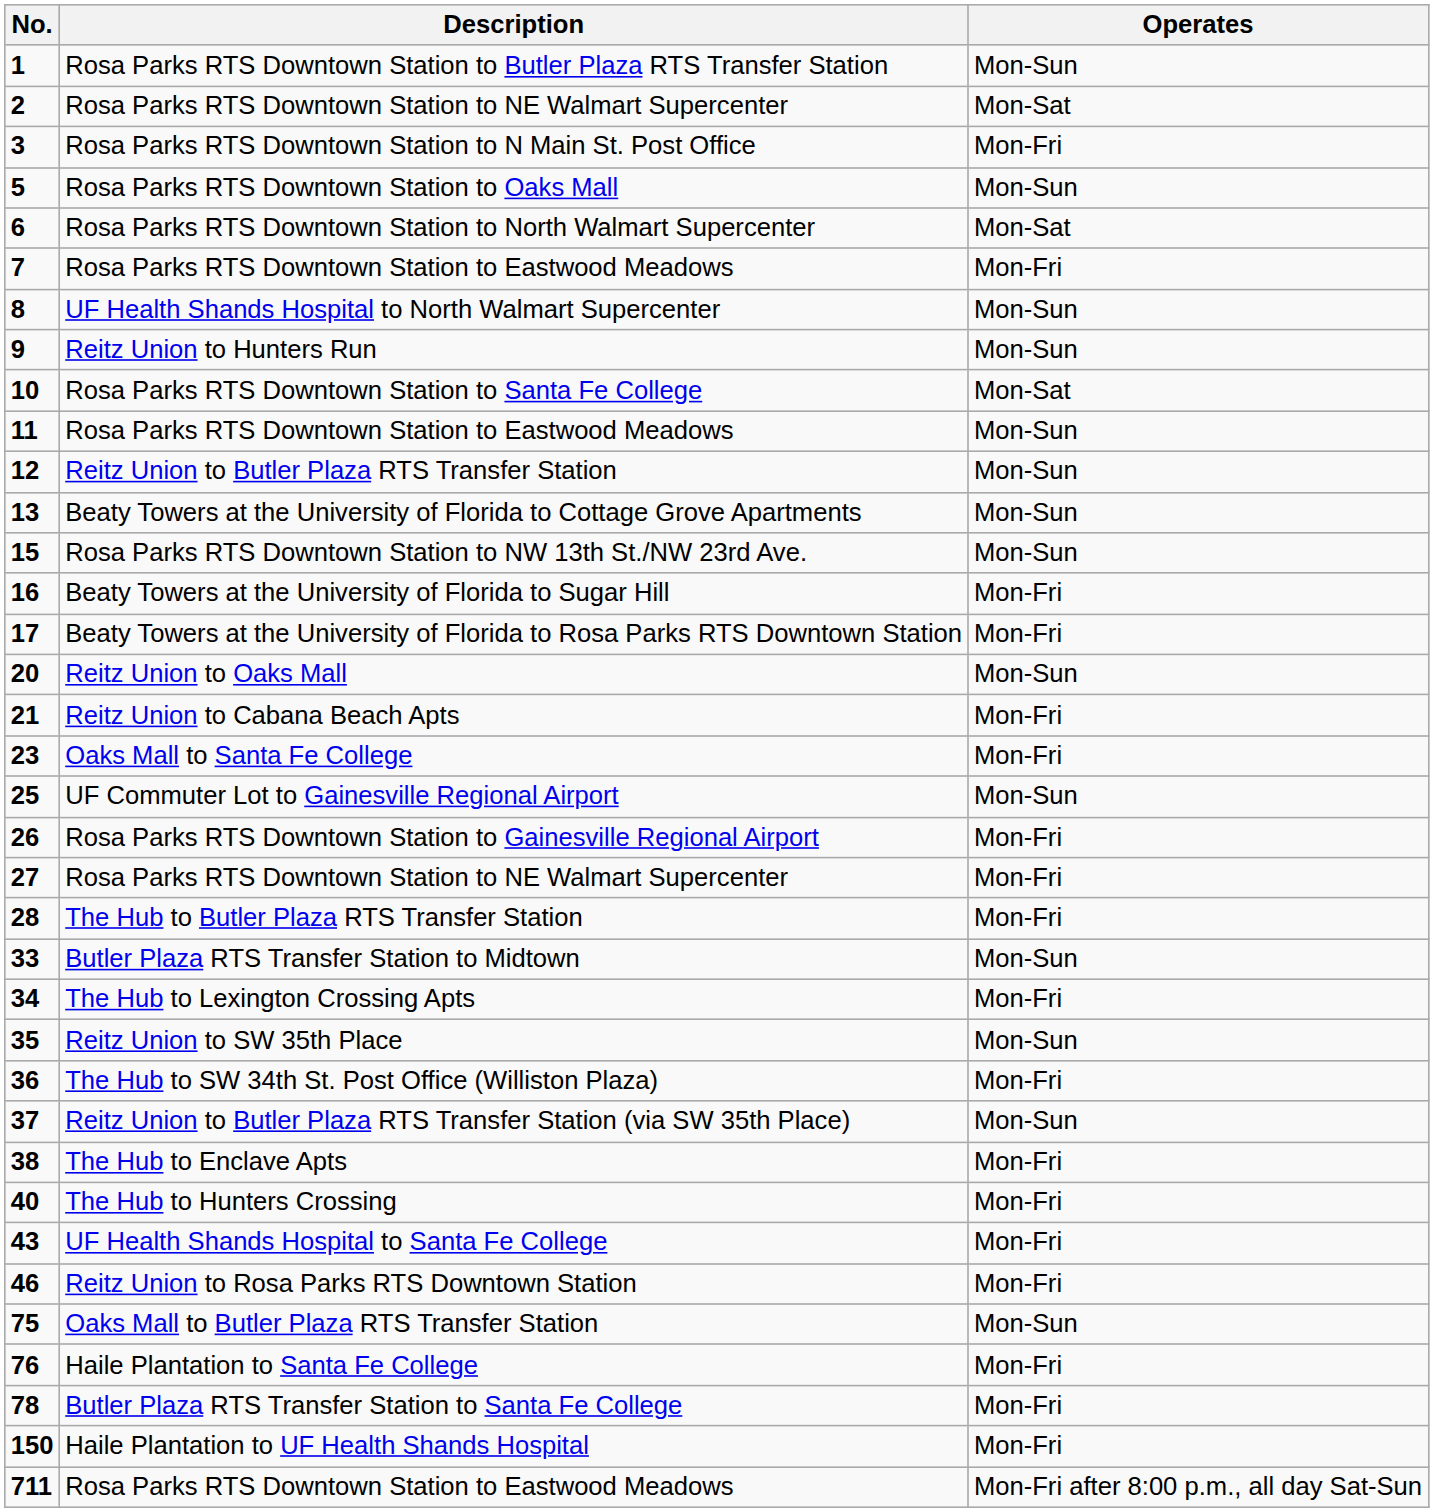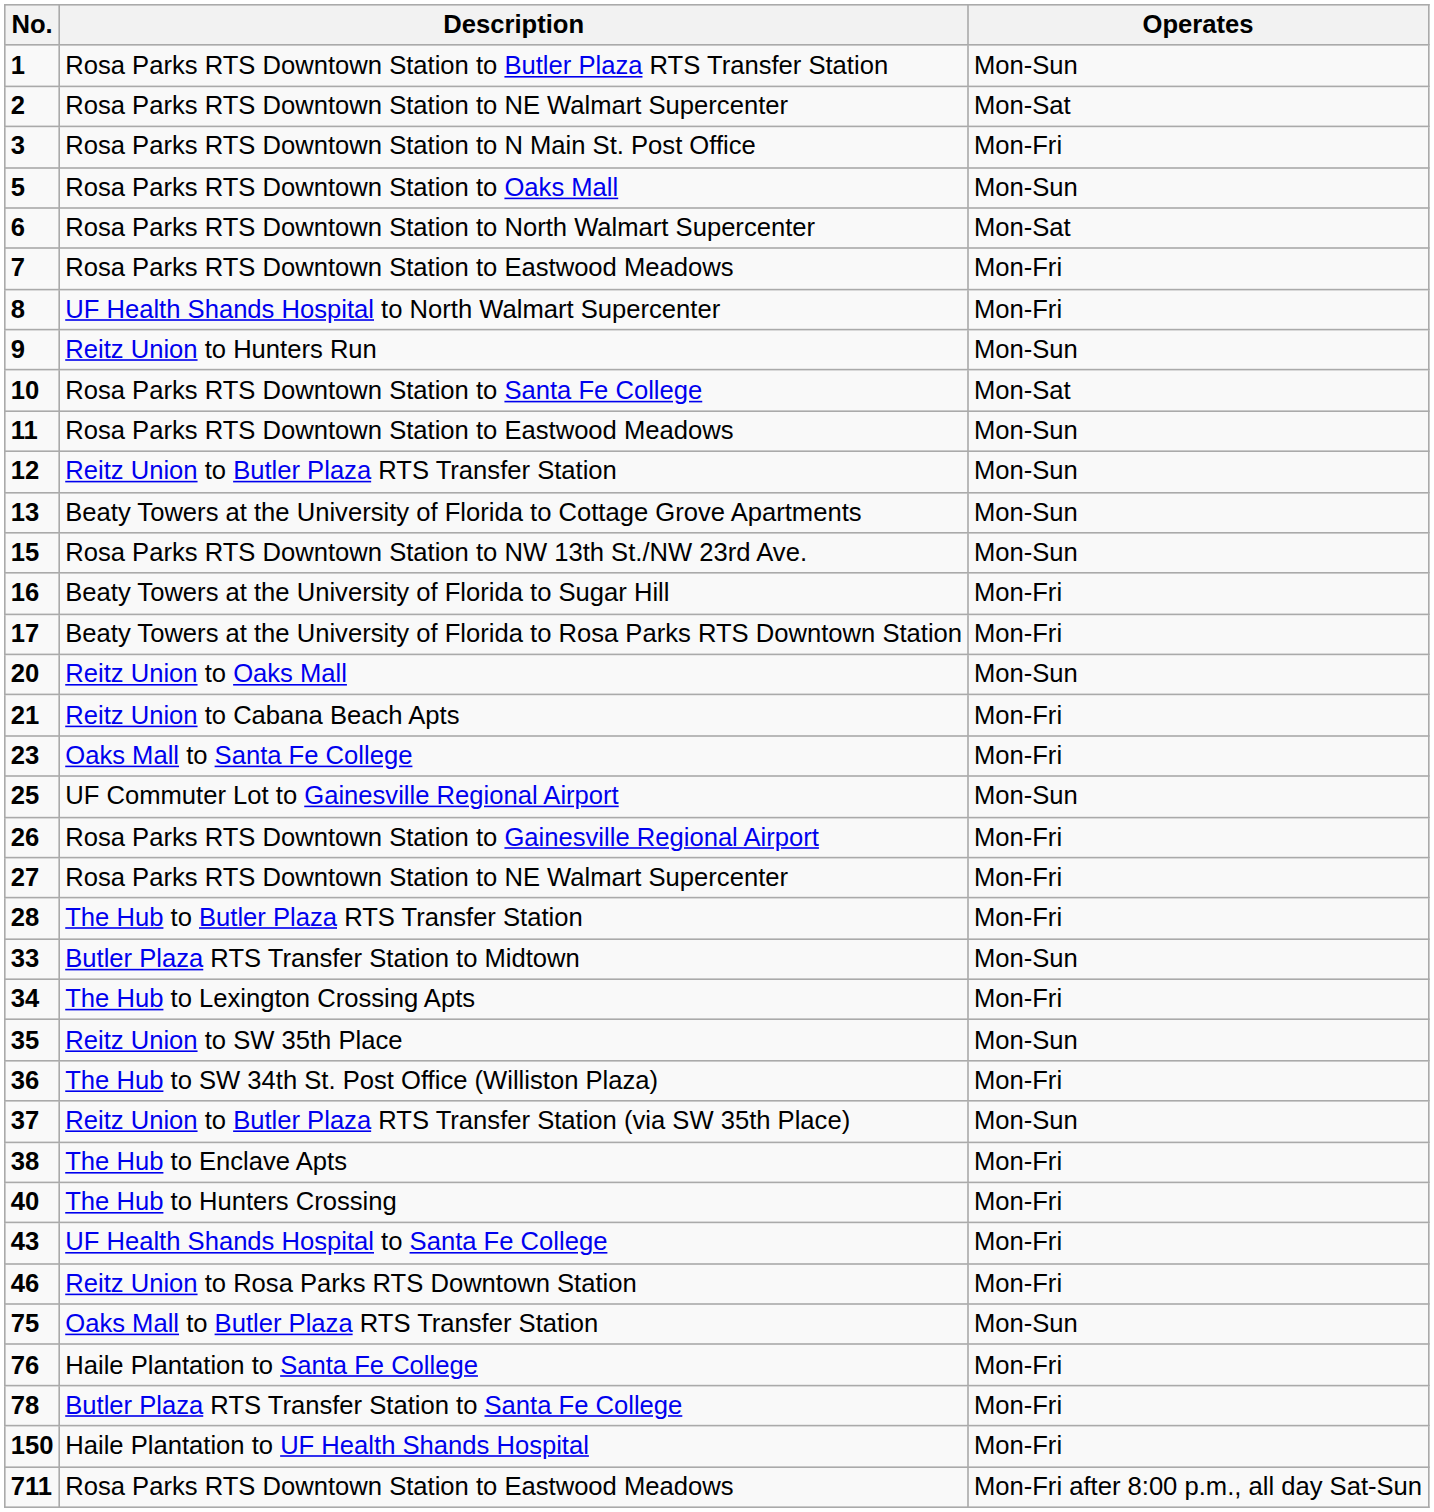UF Health Shands Hospital to North Walmart Supercenter | Operates: Mon-Sun -> Mon-Fri
